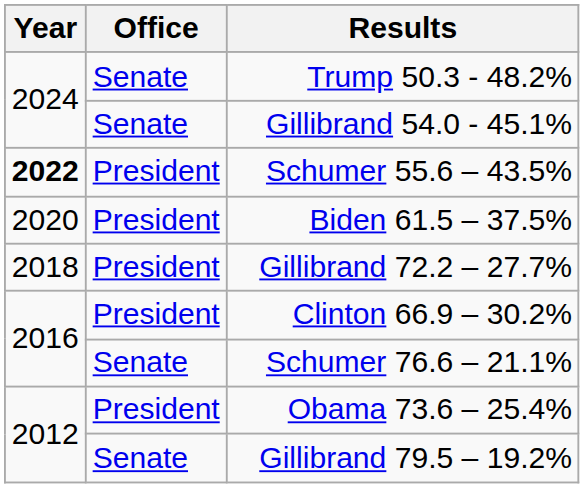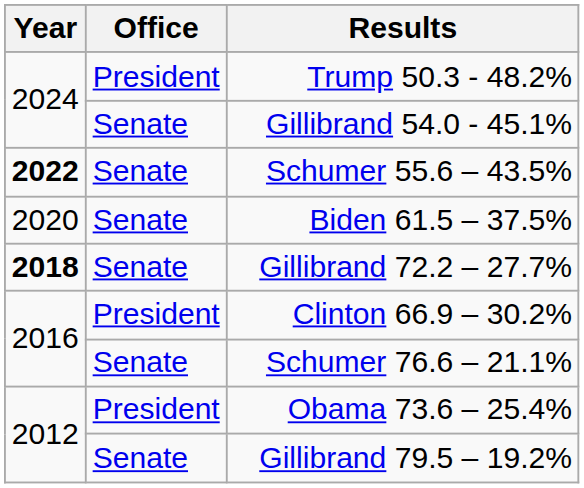Trump 50.3 - 48.2% | Office: Senate -> President
Schumer 55.6 – 43.5% | Office: President -> Senate
Biden 61.5 – 37.5% | Office: President -> Senate
Gillibrand 72.2 – 27.7% | Year: normal -> bold
Gillibrand 72.2 – 27.7% | Office: President -> Senate
